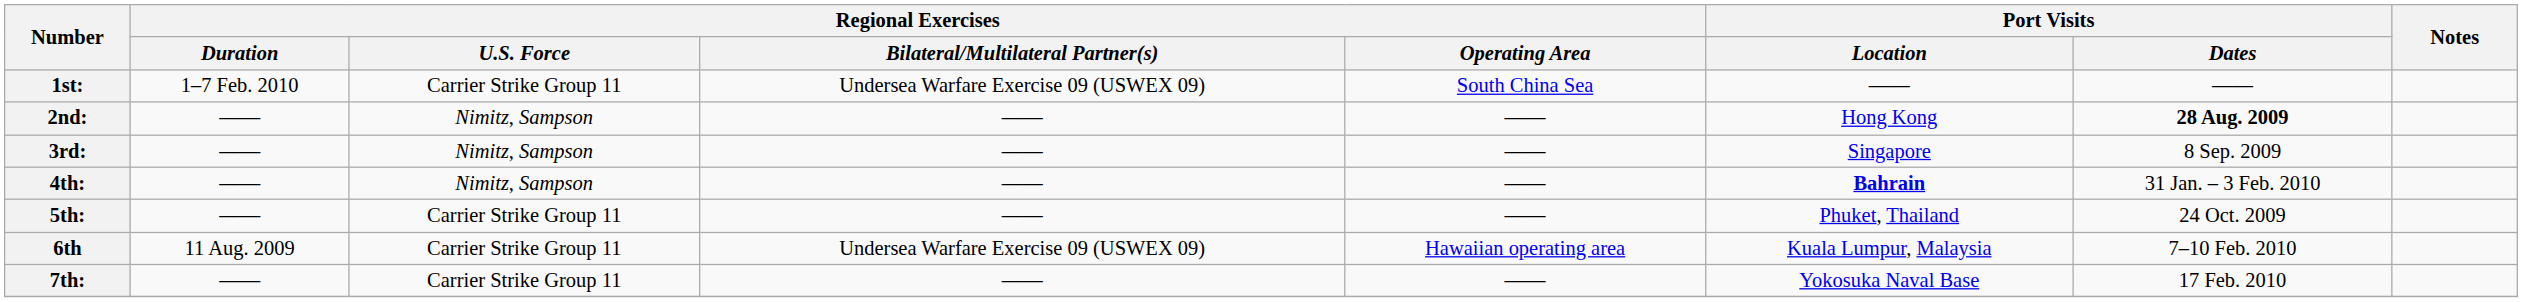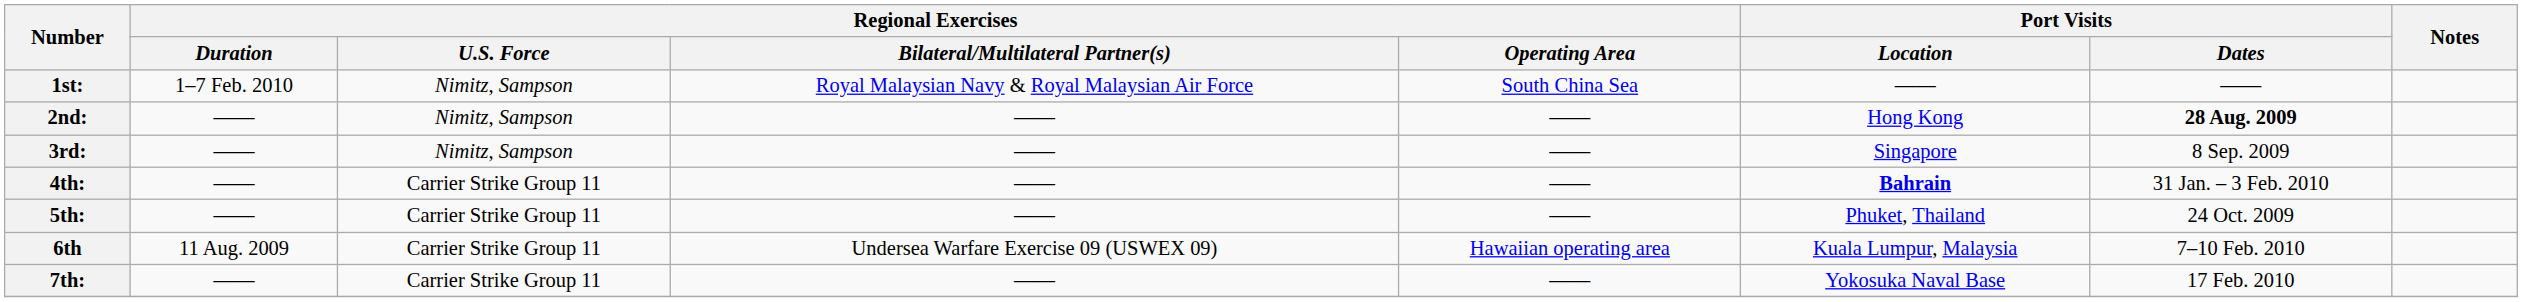1st: | Regional Exercises / U.S. Force: Carrier Strike Group 11 -> Nimitz, Sampson
1st: | Regional Exercises / Bilateral/Multilateral Partner(s): Undersea Warfare Exercise 09 (USWEX 09) -> Royal Malaysian Navy & Royal Malaysian Air Force
4th: | Regional Exercises / U.S. Force: Nimitz, Sampson -> Carrier Strike Group 11
